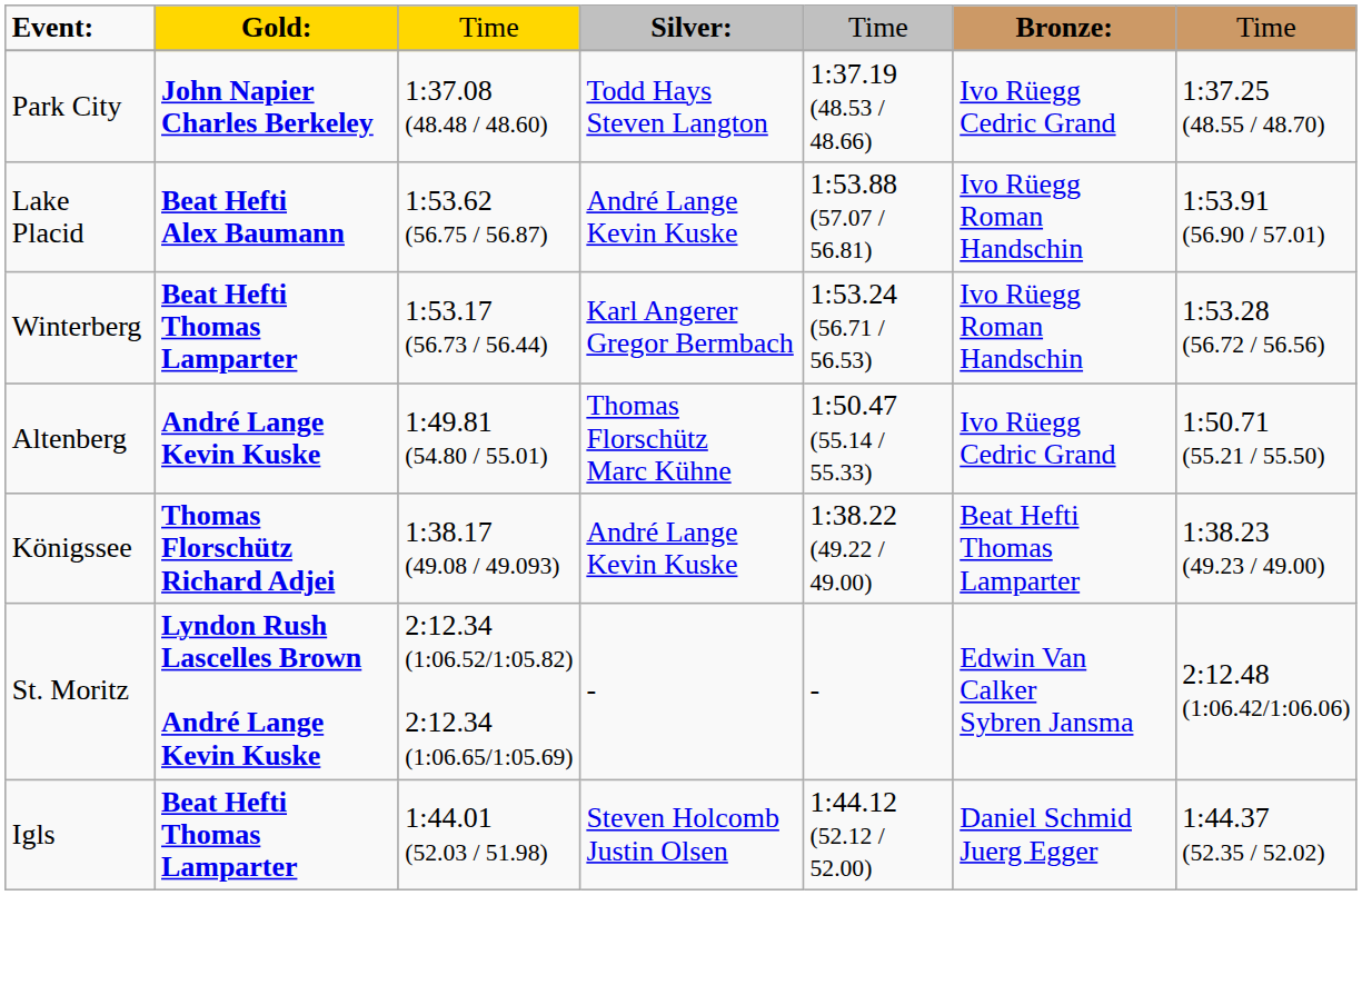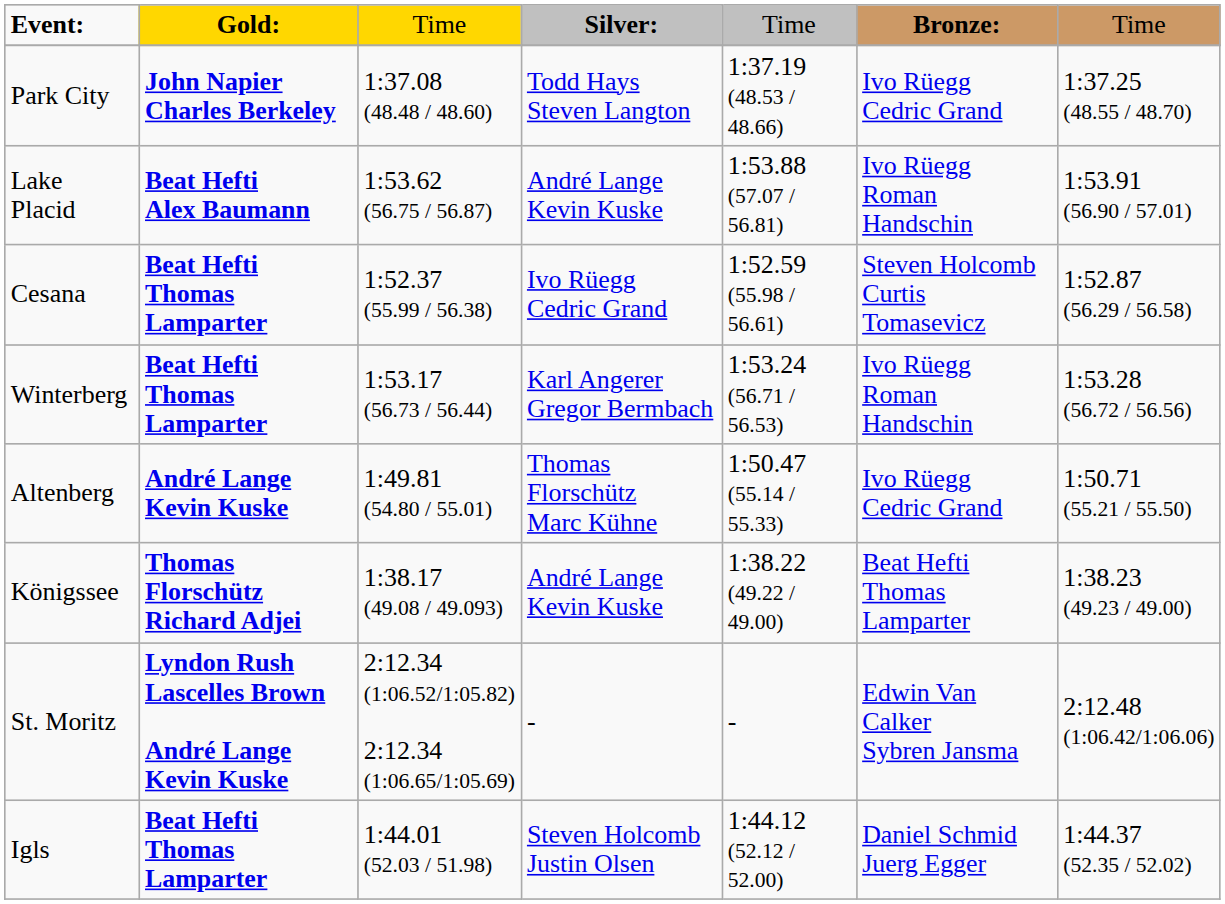+ row: Cesana | Beat Hefti Thomas Lamparter | 1:52.37 (55.99 / 56.38) | Ivo Rüegg Cedric Grand | 1:52.59 (55.98 / 56.61) | Steven Holcomb Curtis Tomasevicz | 1:52.87 (56.29 / 56.58)
